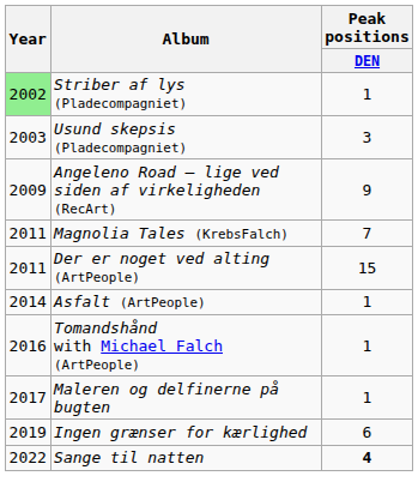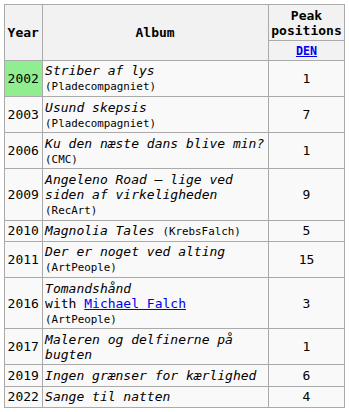Usund skepsis (Pladecompagniet) | Peak positions / DEN: 3 -> 7
+ row: 2006 | Ku den næste dans blive min? (CMC) | 1
Magnolia Tales (KrebsFalch) | Year: 2011 -> 2010
Magnolia Tales (KrebsFalch) | Peak positions / DEN: 7 -> 5
- row: 2014 | Asfalt (ArtPeople) | 1
Tomandshånd with Michael Falch (ArtPeople) | Peak positions / DEN: 1 -> 3
Sange til natten | Peak positions / DEN: bold -> normal
